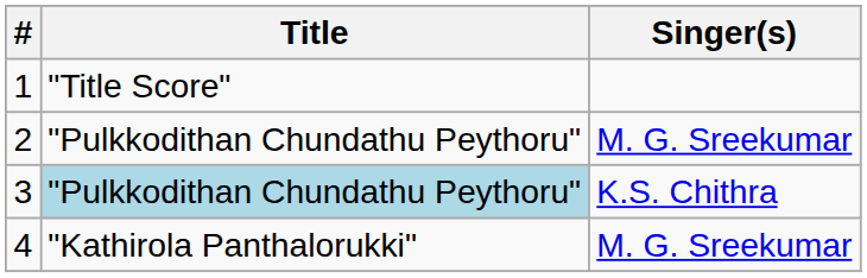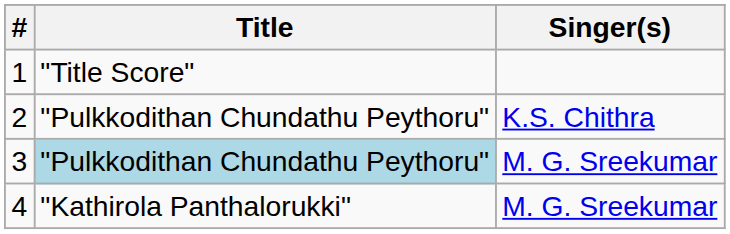2 | Singer(s): M. G. Sreekumar -> K.S. Chithra
3 | Singer(s): K.S. Chithra -> M. G. Sreekumar
